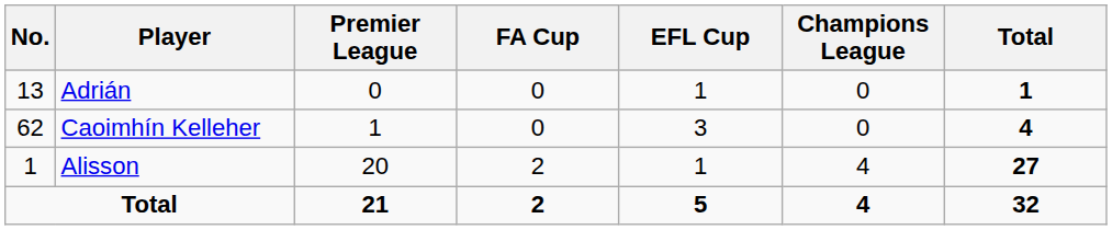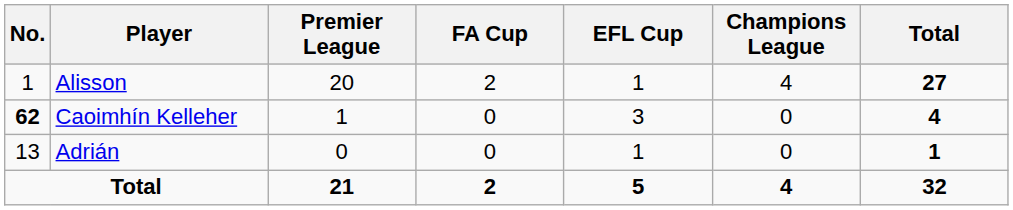rows swapped: Alisson <-> Adrián
Caoimhín Kelleher | No.: normal -> bold
